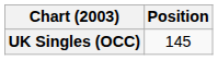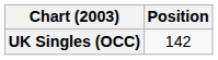UK Singles (OCC) | Position: 145 -> 142
